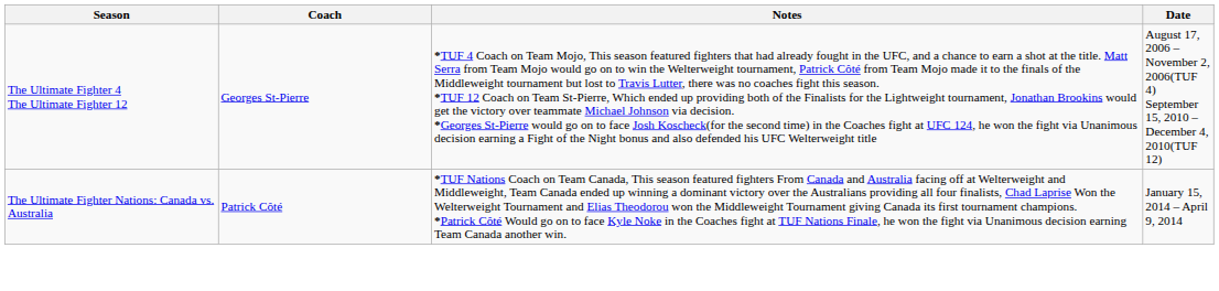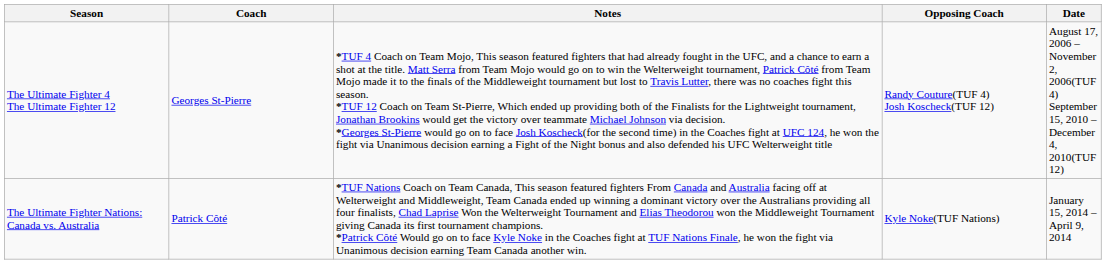+ column: Opposing Coach | Randy Couture(TUF 4) Josh Koscheck(TUF 12) | Kyle Noke(TUF Nations)
